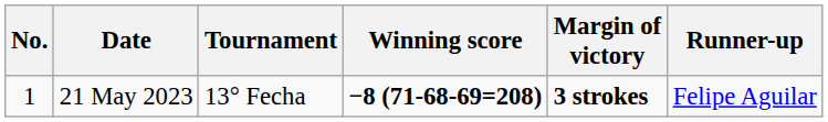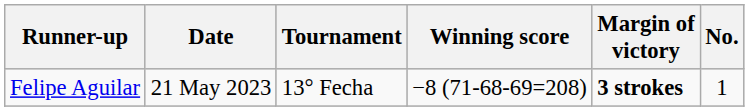columns swapped: No. <-> Runner-up
21 May 2023 | Winning score: bold -> normal
